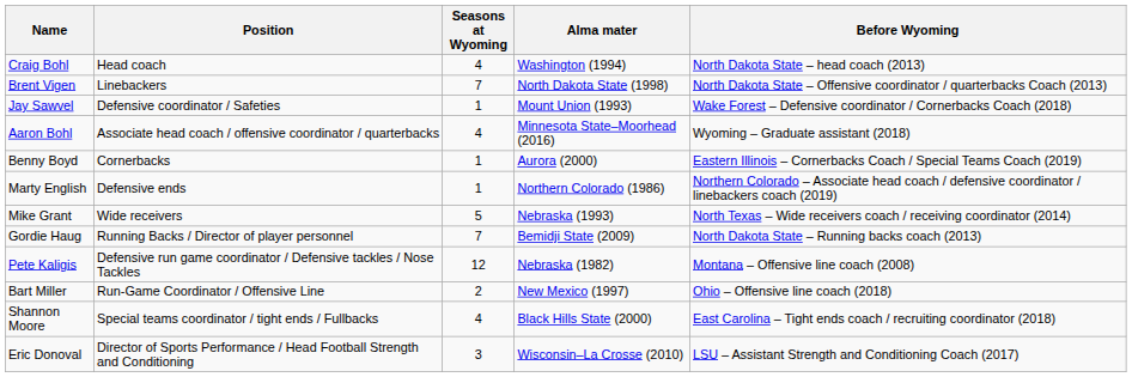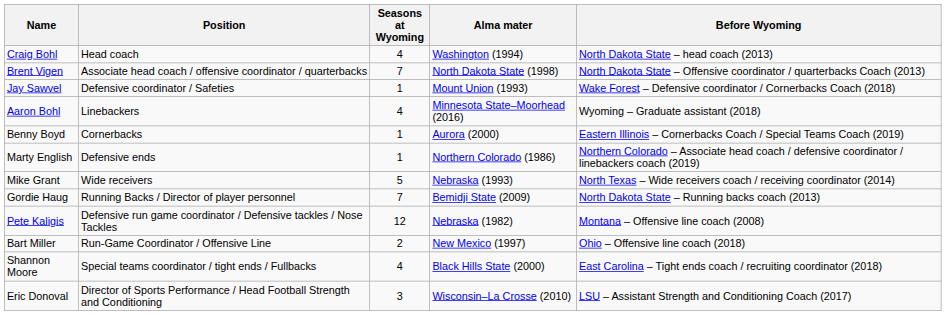Brent Vigen | Position: Linebackers -> Associate head coach / offensive coordinator / quarterbacks
Aaron Bohl | Position: Associate head coach / offensive coordinator / quarterbacks -> Linebackers
